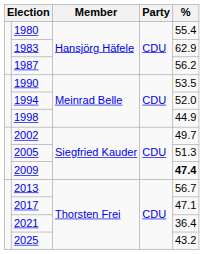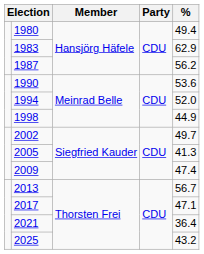1980 | %: 55.4 -> 49.4
1990 | %: 53.5 -> 53.6
2005 | %: 51.3 -> 41.3
2009 | %: bold -> normal
